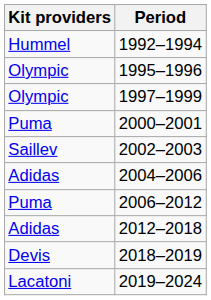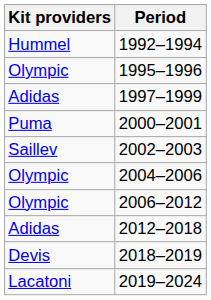1997–1999 | Kit providers: Olympic -> Adidas
2004–2006 | Kit providers: Adidas -> Olympic
2006–2012 | Kit providers: Puma -> Olympic
